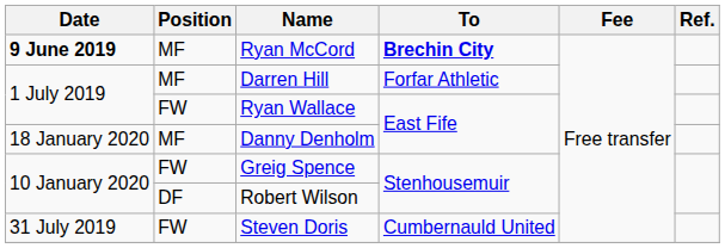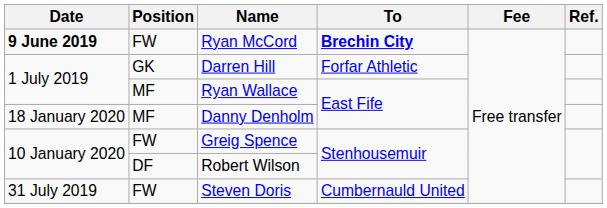Ryan McCord | Position: MF -> FW
Darren Hill | Position: MF -> GK
Ryan Wallace | Position: FW -> MF
